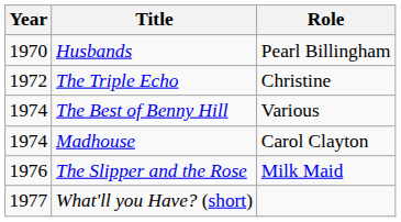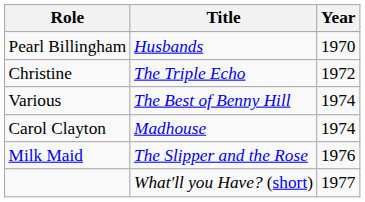columns swapped: Year <-> Role
